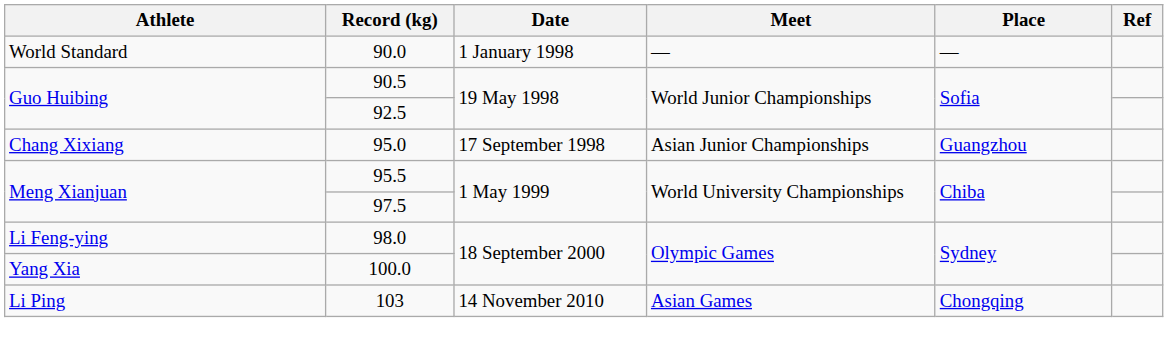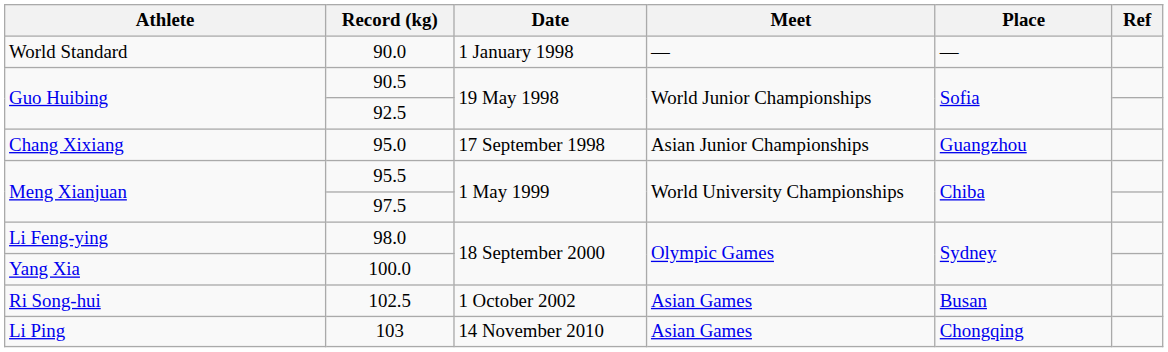+ row: Ri Song-hui | 102.5 | 1 October 2002 | Asian Games | Busan
